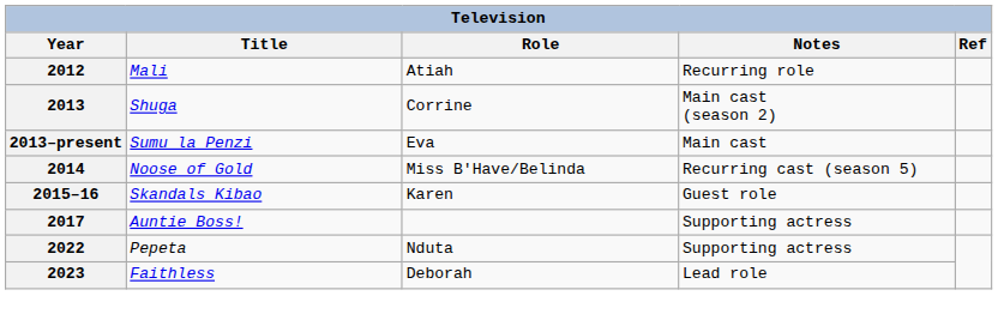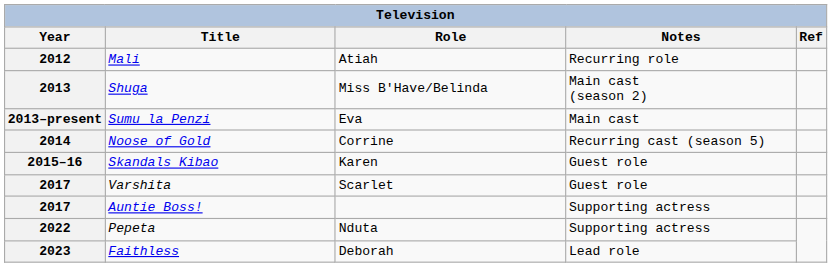Shuga | Role: Corrine -> Miss B'Have/Belinda
Noose of Gold | Role: Miss B'Have/Belinda -> Corrine
+ row: 2017 | Varshita | Scarlet | Guest role
